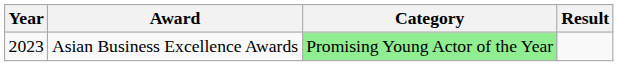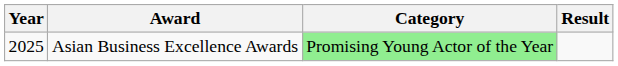Asian Business Excellence Awards | Year: 2023 -> 2025
